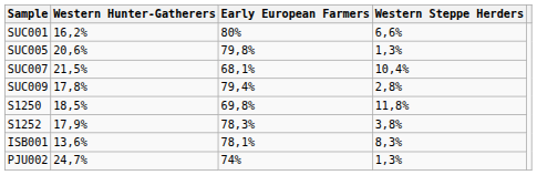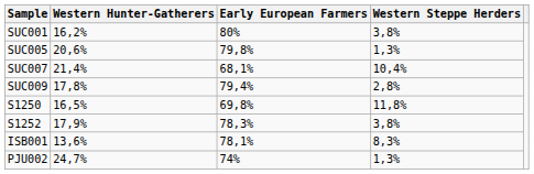SUC001 | Western Steppe Herders: 6,6% -> 3,8%
SUC007 | Western Hunter-Gatherers: 21,5% -> 21,4%
S1250 | Western Hunter-Gatherers: 18,5% -> 16,5%
